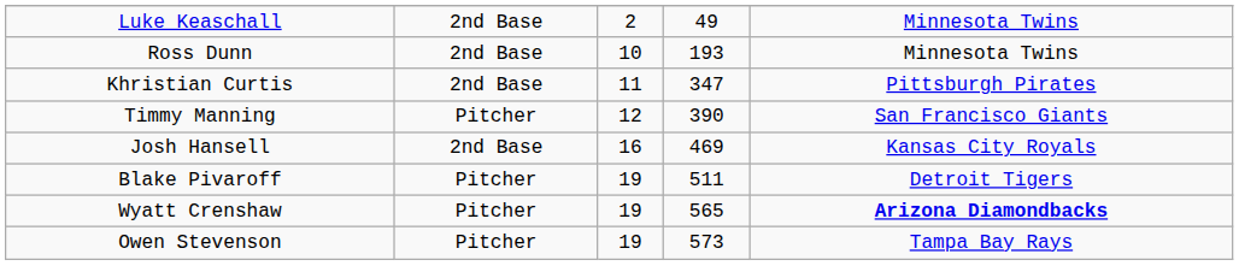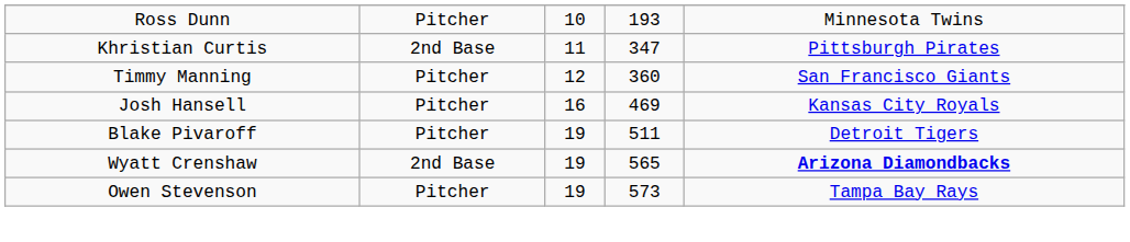- row: Luke Keaschall | 2nd Base | 2 | 49 | Minnesota Twins
Ross Dunn | column 2: 2nd Base -> Pitcher
Timmy Manning | column 4: 390 -> 360
Josh Hansell | column 2: 2nd Base -> Pitcher
Wyatt Crenshaw | column 2: Pitcher -> 2nd Base
